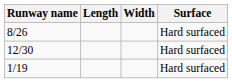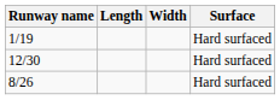rows swapped: 8/26 <-> 1/19
